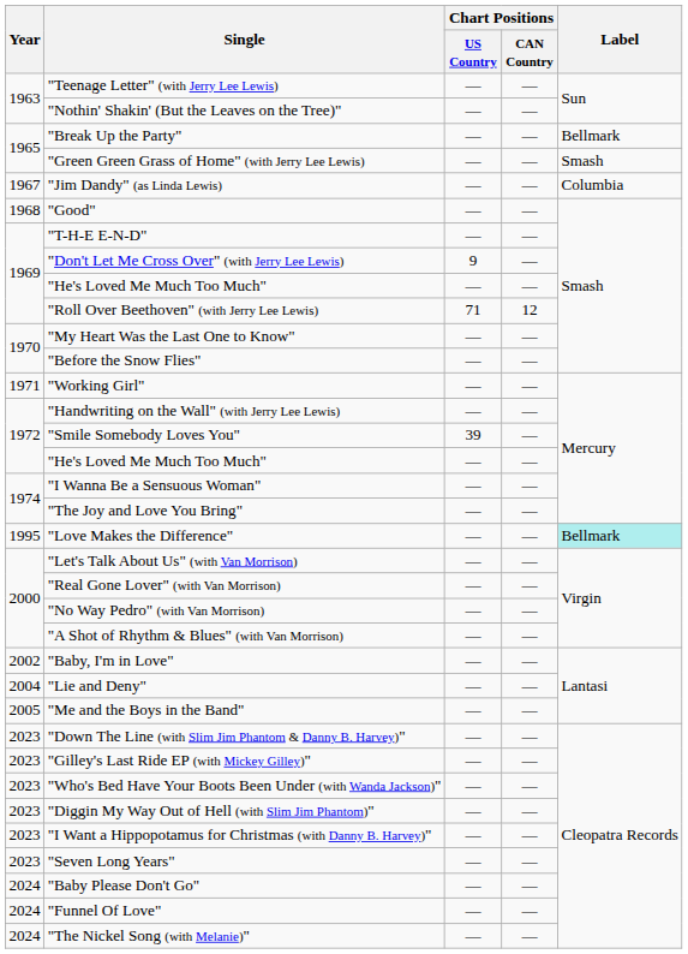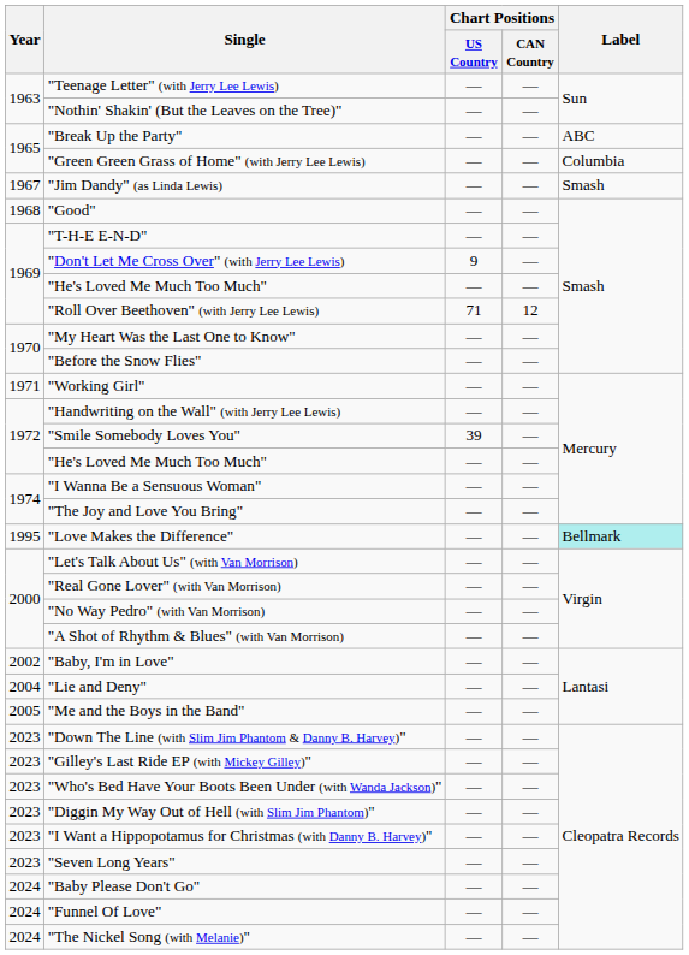"Break Up the Party" | Label: Bellmark -> ABC
"Green Green Grass of Home" (with Jerry Lee Lewis) | Label: Smash -> Columbia
"Jim Dandy" (as Linda Lewis) | Label: Columbia -> Smash
